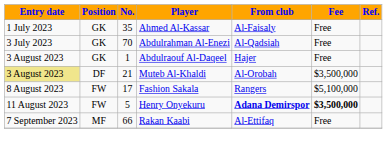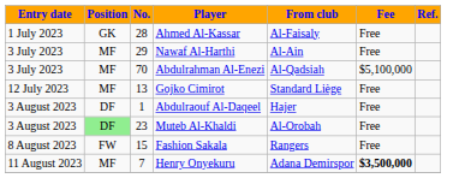Ahmed Al-Kassar | No.: 35 -> 28
+ row: 3 July 2023 | MF | 29 | Nawaf Al-Harthi | Al-Ain | Free
Abdulrahman Al-Enezi | Position: GK -> MF
Abdulrahman Al-Enezi | Fee: Free -> $5,100,000
+ row: 12 July 2023 | MF | 13 | Gojko Cimirot | Standard Liège | Free
Abdulraouf Al-Daqeel | Position: GK -> DF
Muteb Al-Khaldi | Entry date: khaki background -> no background
Muteb Al-Khaldi | Position: no background -> lightgreen background
Muteb Al-Khaldi | No.: 21 -> 23
Muteb Al-Khaldi | Fee: $3,500,000 -> Free
Fashion Sakala | No.: 17 -> 15
Fashion Sakala | Fee: $5,100,000 -> Free
Henry Onyekuru | Position: FW -> MF
Henry Onyekuru | No.: 5 -> 7
Henry Onyekuru | From club: bold -> normal
- row: 7 September 2023 | MF | 66 | Rakan Kaabi | Al-Ettifaq | Free
